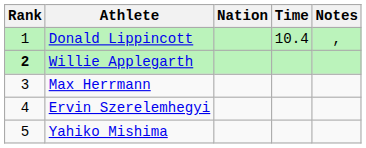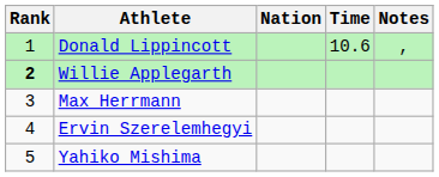Donald Lippincott | Time: 10.4 -> 10.6
